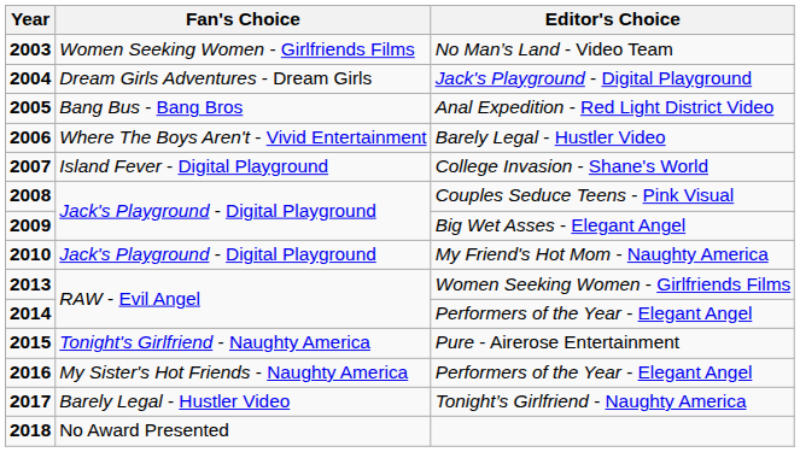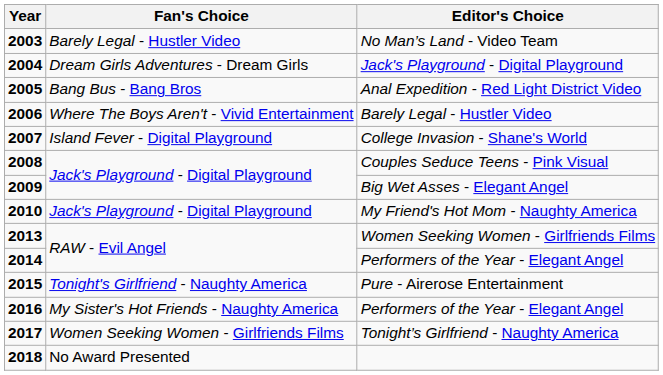No Man’s Land - Video Team | Fan's Choice: Women Seeking Women - Girlfriends Films -> Barely Legal - Hustler Video
Tonight’s Girlfriend - Naughty America | Fan's Choice: Barely Legal - Hustler Video -> Women Seeking Women - Girlfriends Films
